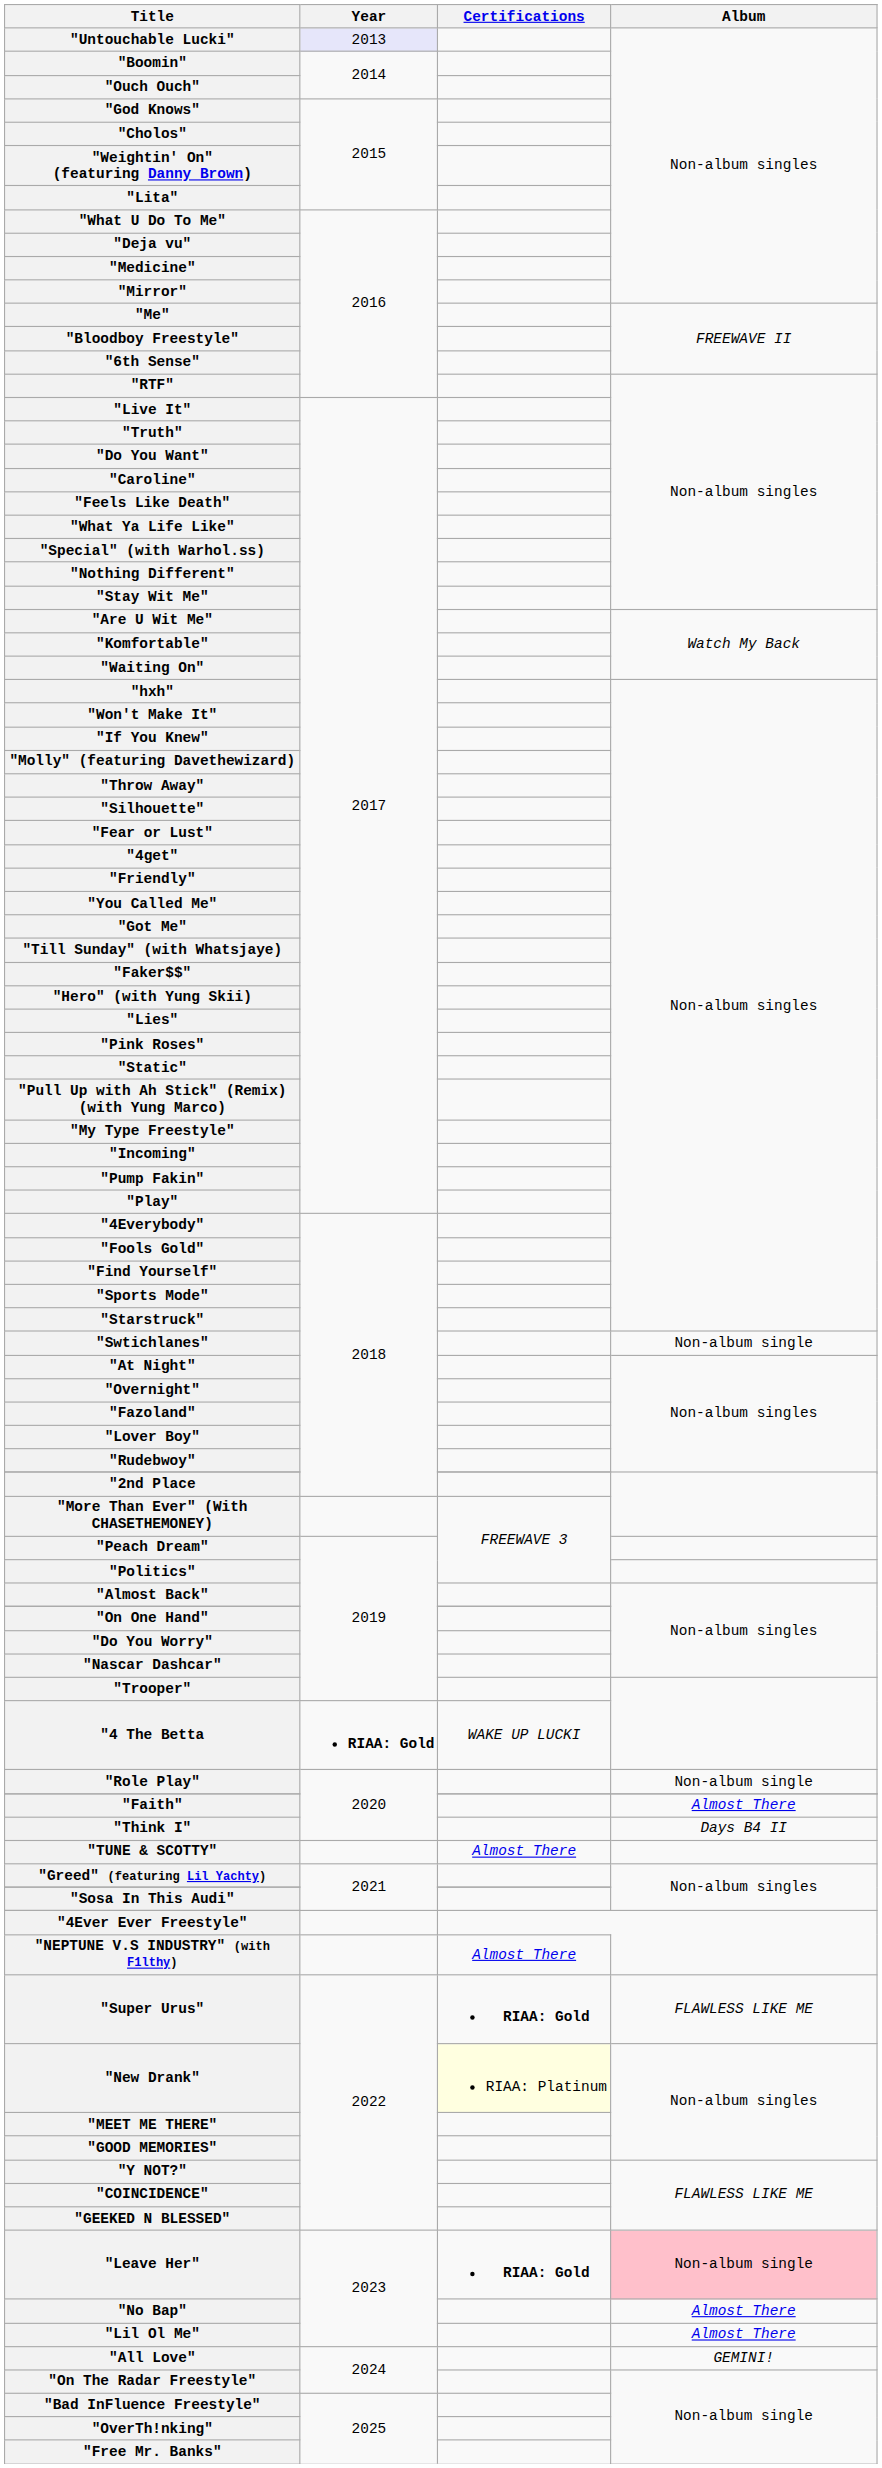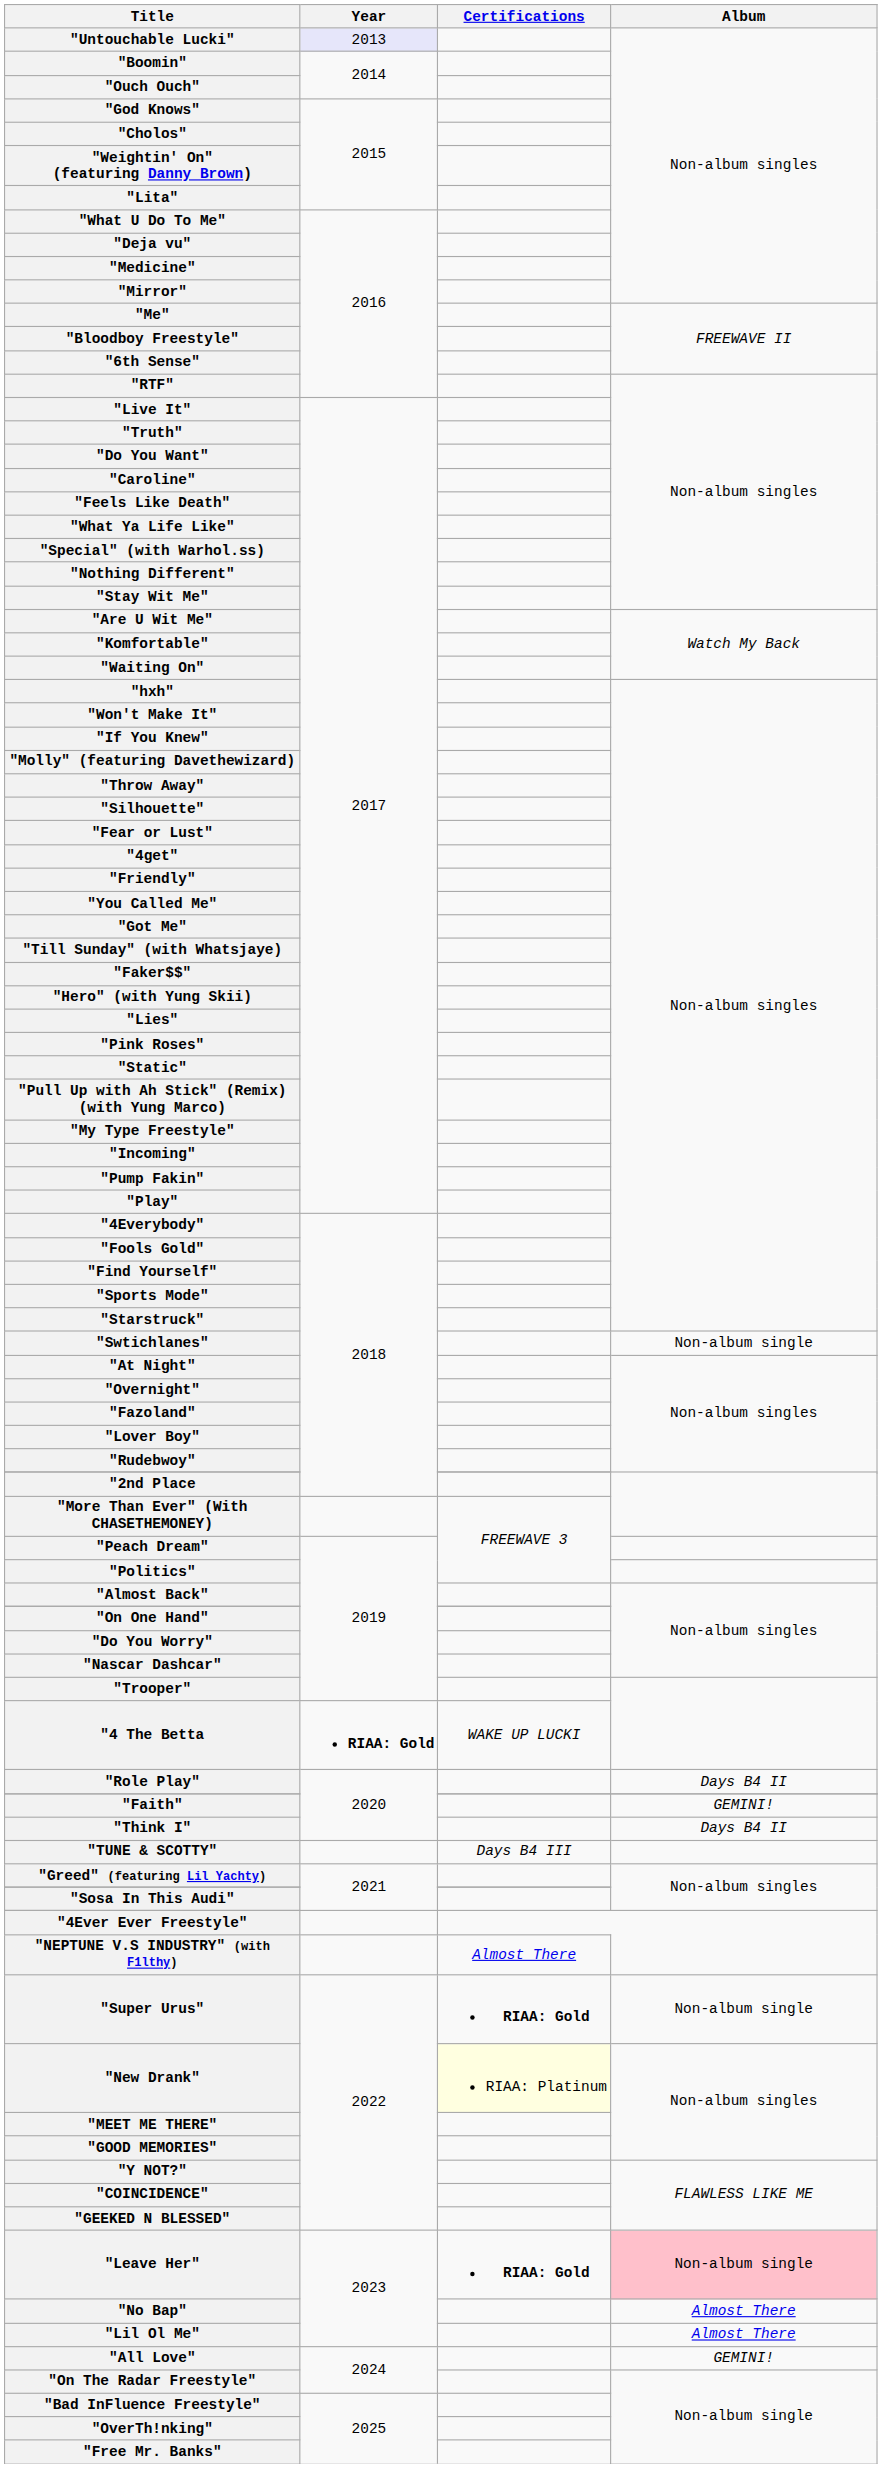"Role Play" | Album: Non-album single -> Days B4 II
"Faith" | Album: Almost There -> GEMINI!
"TUNE & SCOTTY" | Certifications: Almost There -> Days B4 III
"Super Urus" | Album: FLAWLESS LIKE ME -> Non-album single
